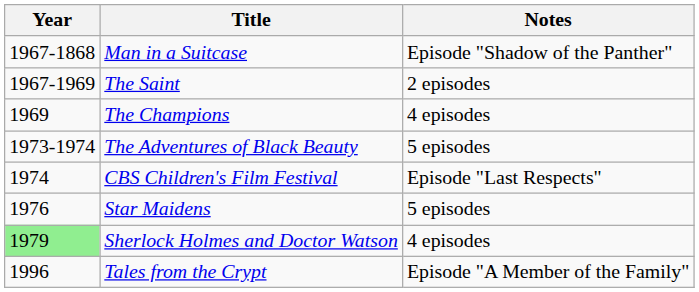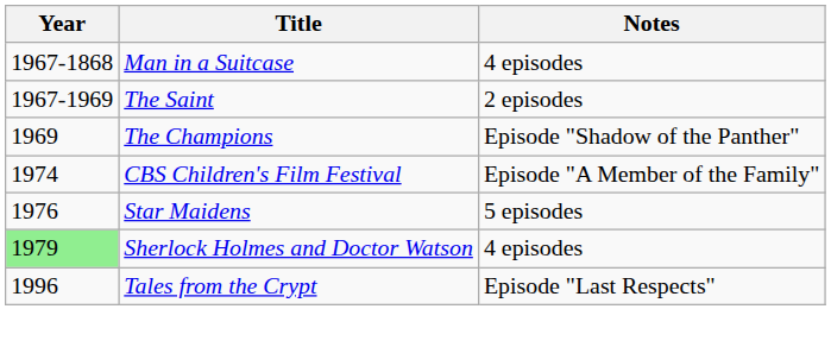Man in a Suitcase | Notes: Episode "Shadow of the Panther" -> 4 episodes
The Champions | Notes: 4 episodes -> Episode "Shadow of the Panther"
- row: 1973-1974 | The Adventures of Black Beauty | 5 episodes
CBS Children's Film Festival | Notes: Episode "Last Respects" -> Episode "A Member of the Family"
Tales from the Crypt | Notes: Episode "A Member of the Family" -> Episode "Last Respects"
